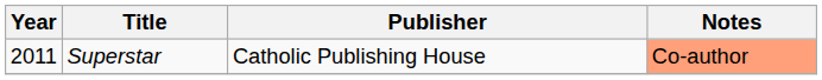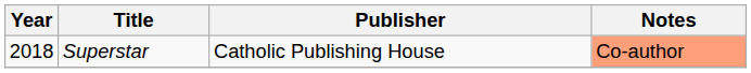Superstar | Year: 2011 -> 2018
